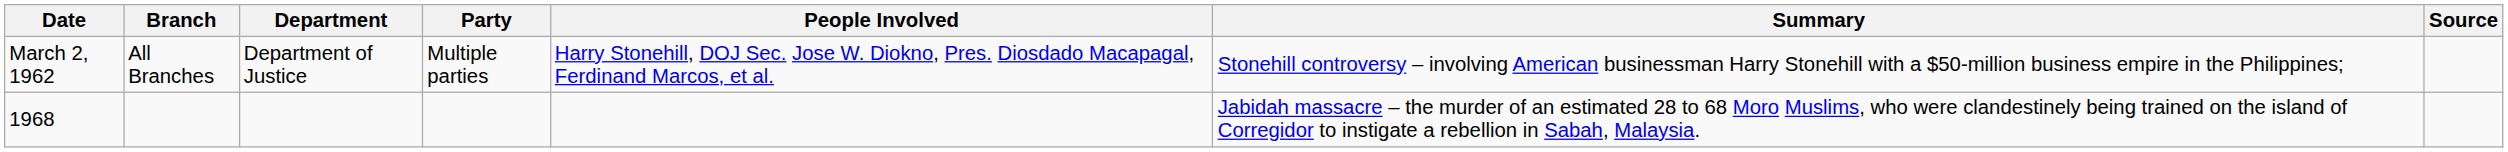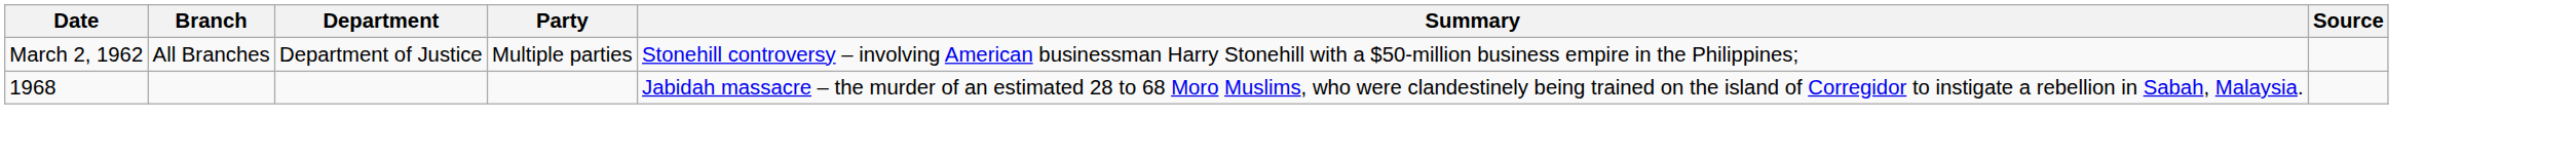- column: People Involved | Harry Stonehill, DOJ Sec. Jose W. Diokno, Pres. Diosdado Macapagal, Ferdinand Marcos, et al.
